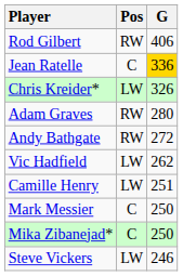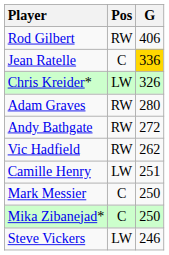Vic Hadfield | Pos: LW -> RW
